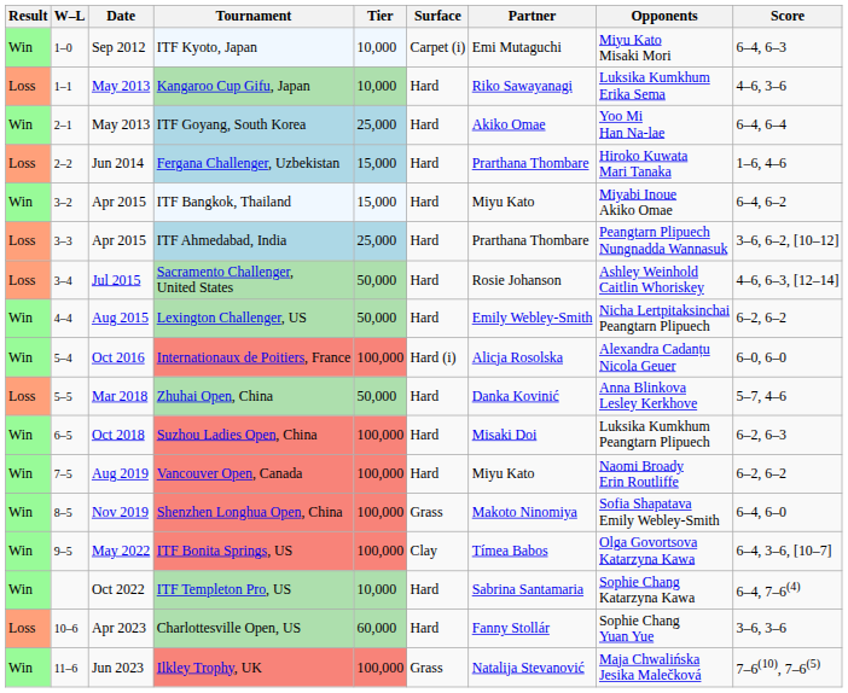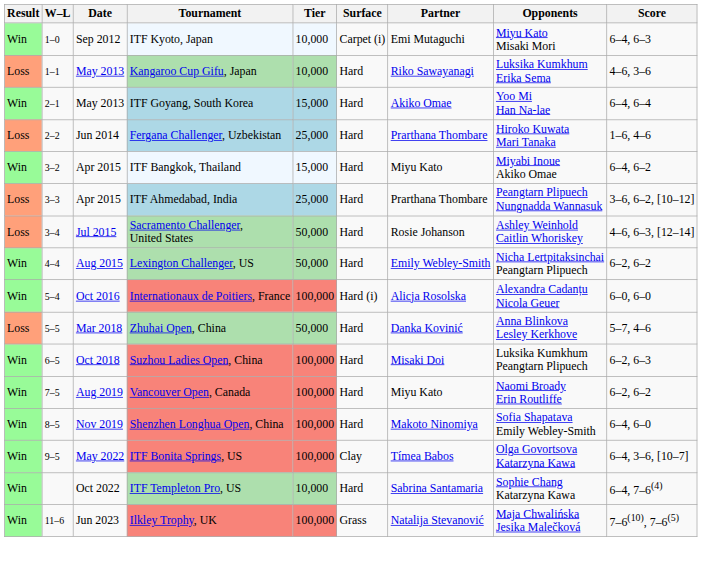ITF Goyang, South Korea | Tier: 25,000 -> 15,000
Fergana Challenger, Uzbekistan | Tier: 15,000 -> 25,000
Shenzhen Longhua Open, China | Surface: Grass -> Hard
- row: Loss | 10–6 | Apr 2023 | Charlottesville Open, US | 60,000 | Hard | Fanny Stollár | Sophie Chang Yuan Yue | 3–6, 3–6
